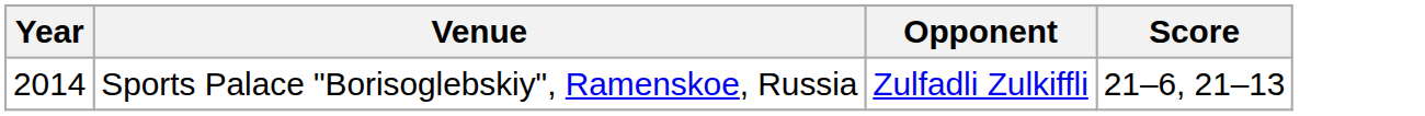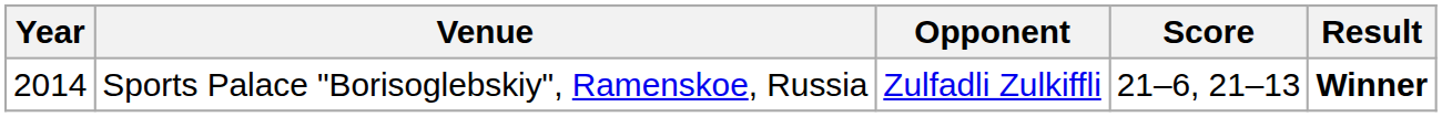+ column: Result | Winner
